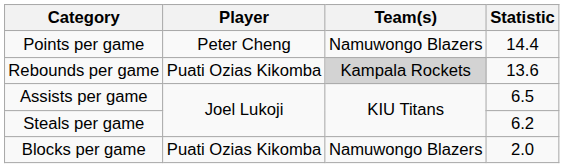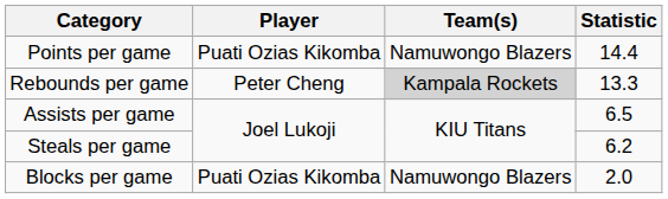Points per game | Player: Peter Cheng -> Puati Ozias Kikomba
Rebounds per game | Player: Puati Ozias Kikomba -> Peter Cheng
Rebounds per game | Statistic: 13.6 -> 13.3
